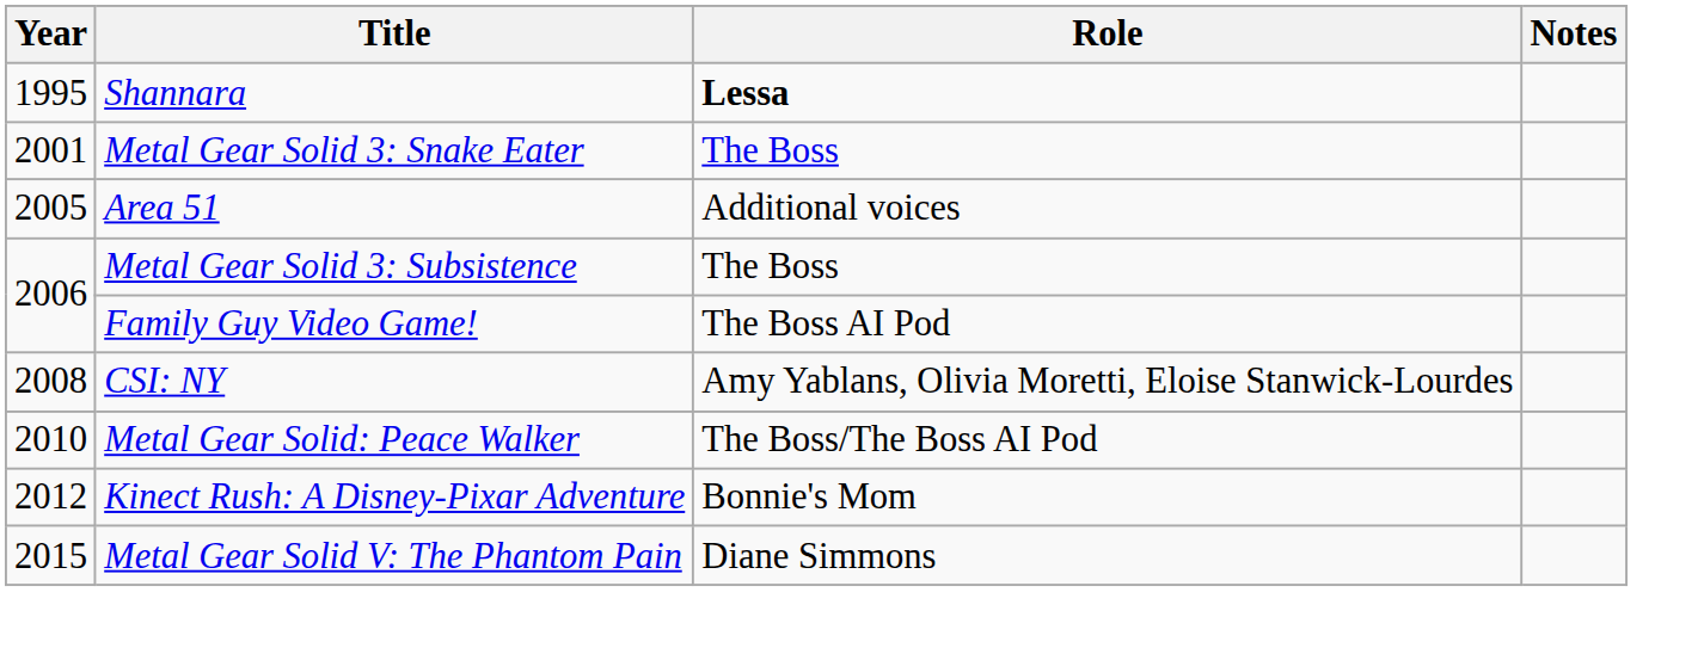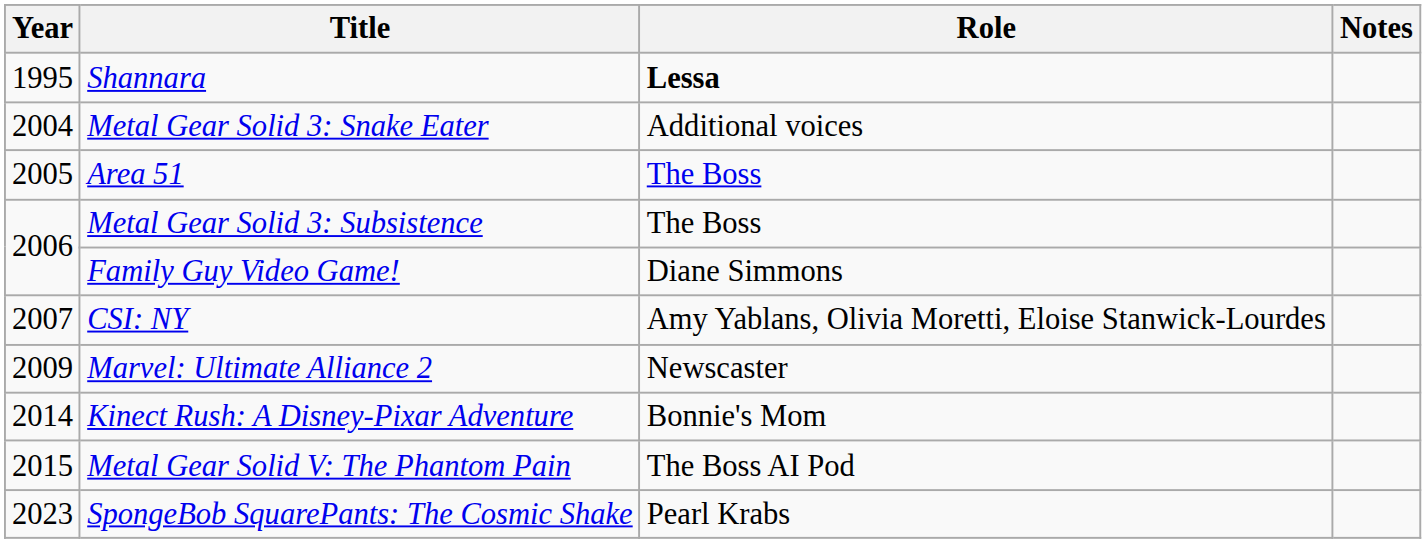Metal Gear Solid 3: Snake Eater | Year: 2001 -> 2004
Metal Gear Solid 3: Snake Eater | Role: The Boss -> Additional voices
Area 51 | Role: Additional voices -> The Boss
Family Guy Video Game! | Role: The Boss AI Pod -> Diane Simmons
CSI: NY | Year: 2008 -> 2007
+ row: 2009 | Marvel: Ultimate Alliance 2 | Newscaster
- row: 2010 | Metal Gear Solid: Peace Walker | The Boss/The Boss AI Pod
Kinect Rush: A Disney-Pixar Adventure | Year: 2012 -> 2014
Metal Gear Solid V: The Phantom Pain | Role: Diane Simmons -> The Boss AI Pod
+ row: 2023 | SpongeBob SquarePants: The Cosmic Shake | Pearl Krabs
